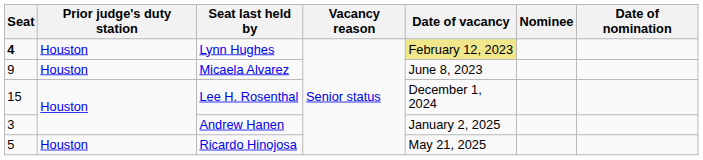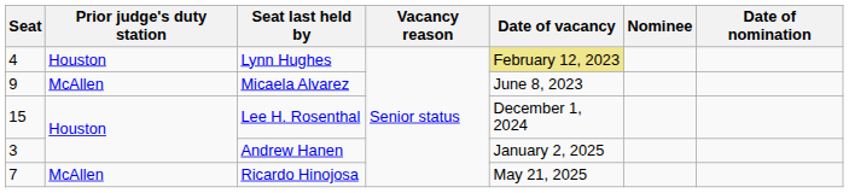Lynn Hughes | Seat: bold -> normal
Micaela Alvarez | Prior judge's duty station: Houston -> McAllen
Ricardo Hinojosa | Seat: 5 -> 7
Ricardo Hinojosa | Prior judge's duty station: Houston -> McAllen
